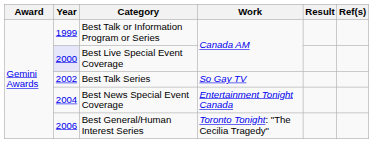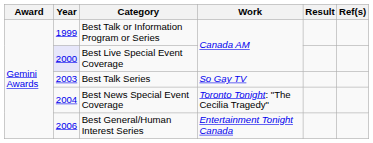Best Talk Series | Year: 2002 -> 2003
Best News Special Event Coverage | Work: Entertainment Tonight Canada -> Toronto Tonight: "The Cecilia Tragedy"
Best General/Human Interest Series | Work: Toronto Tonight: "The Cecilia Tragedy" -> Entertainment Tonight Canada
